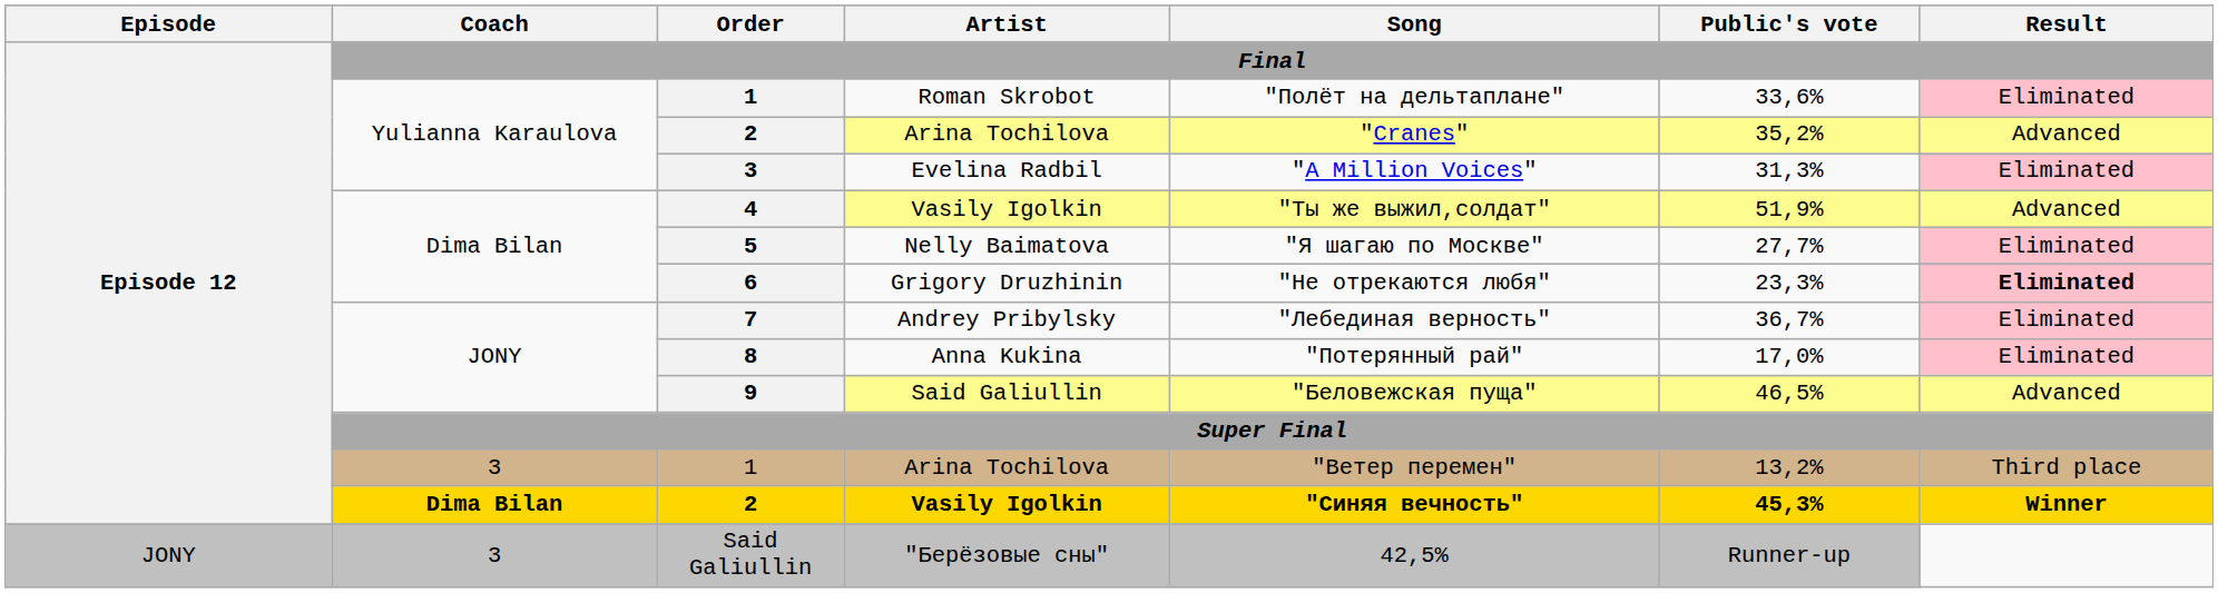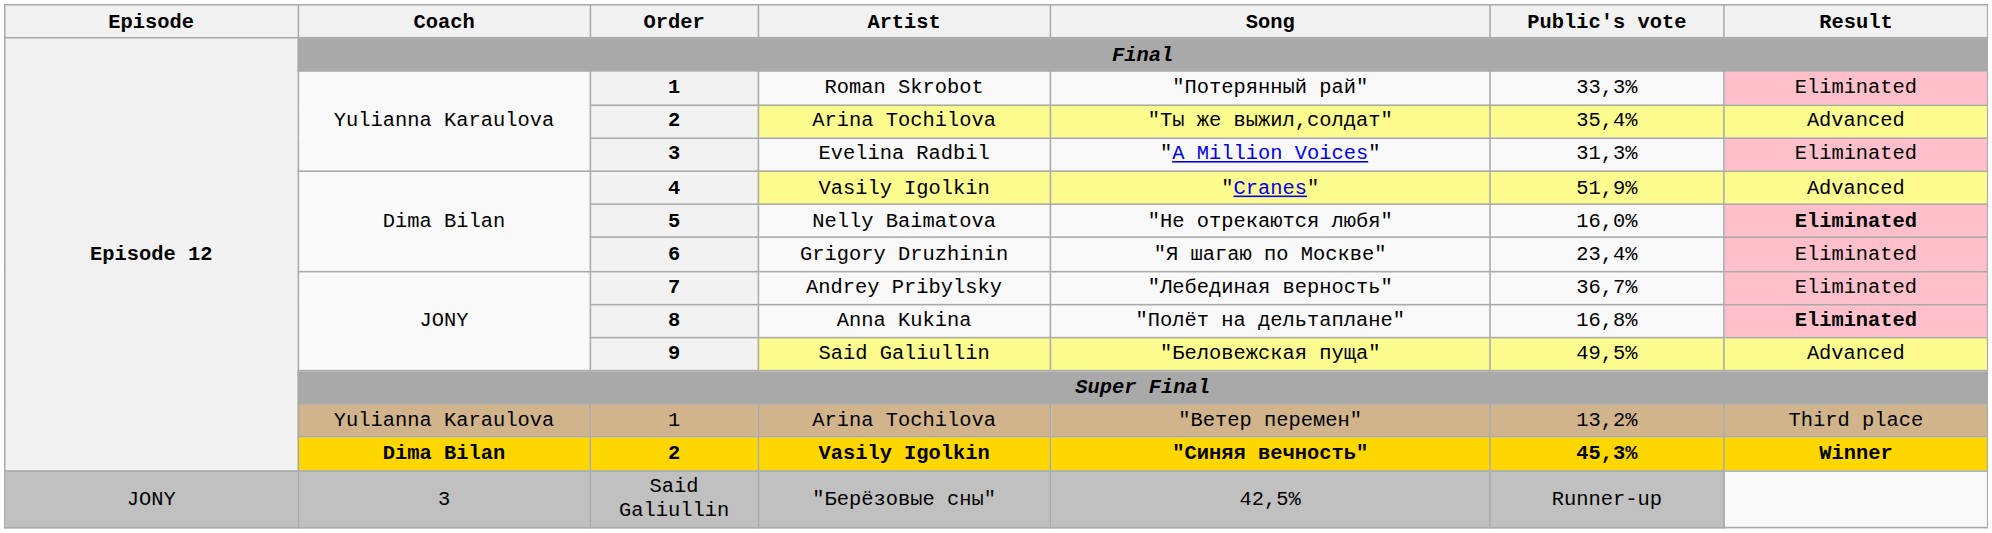1 / Roman Skrobot | Song: "Полёт на дельтаплане" -> "Потерянный рай"
1 / Roman Skrobot | Public's vote: 33,6% -> 33,3%
2 / Arina Tochilova | Song: "Cranes" -> "Ты же выжил,солдат"
2 / Arina Tochilova | Public's vote: 35,2% -> 35,4%
4 | Song: "Ты же выжил,солдат" -> "Cranes"
5 | Song: "Я шагаю по Москве" -> "Не отрекаются любя"
5 | Public's vote: 27,7% -> 16,0%
5 | Result: normal -> bold
6 | Song: "Не отрекаются любя" -> "Я шагаю по Москве"
6 | Public's vote: 23,3% -> 23,4%
6 | Result: bold -> normal
8 | Song: "Потерянный рай" -> "Полёт на дельтаплане"
8 | Public's vote: 17,0% -> 16,8%
8 | Result: normal -> bold
9 | Public's vote: 46,5% -> 49,5%
1 / Arina Tochilova | Coach: 3 -> Yulianna Karaulova
